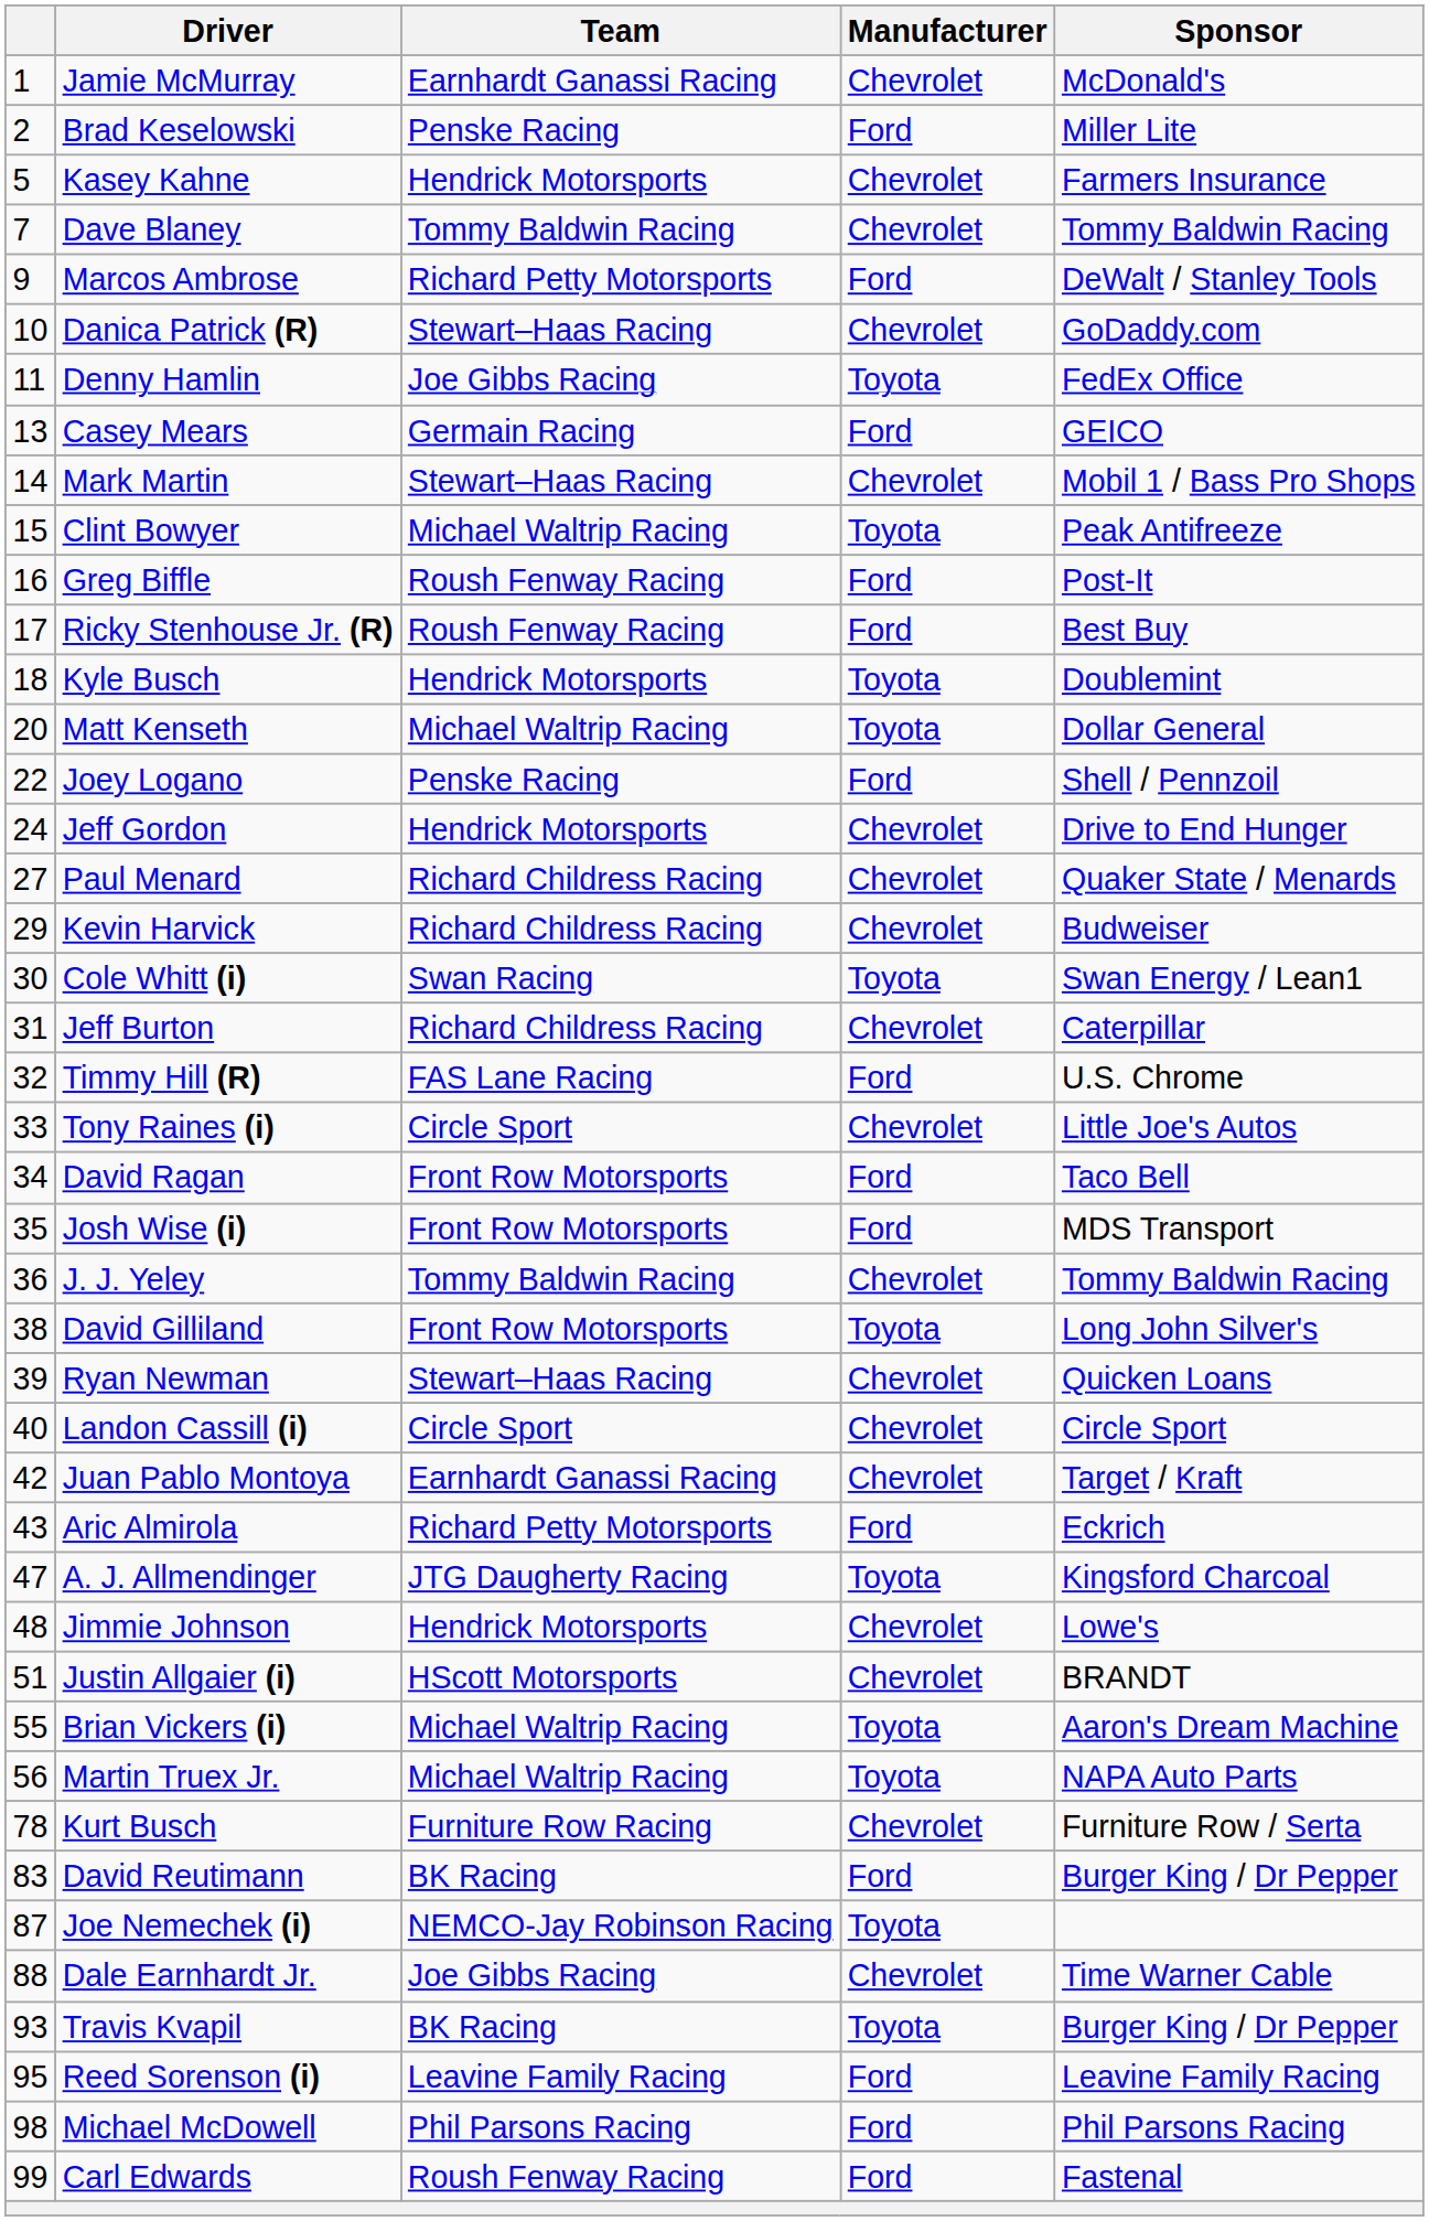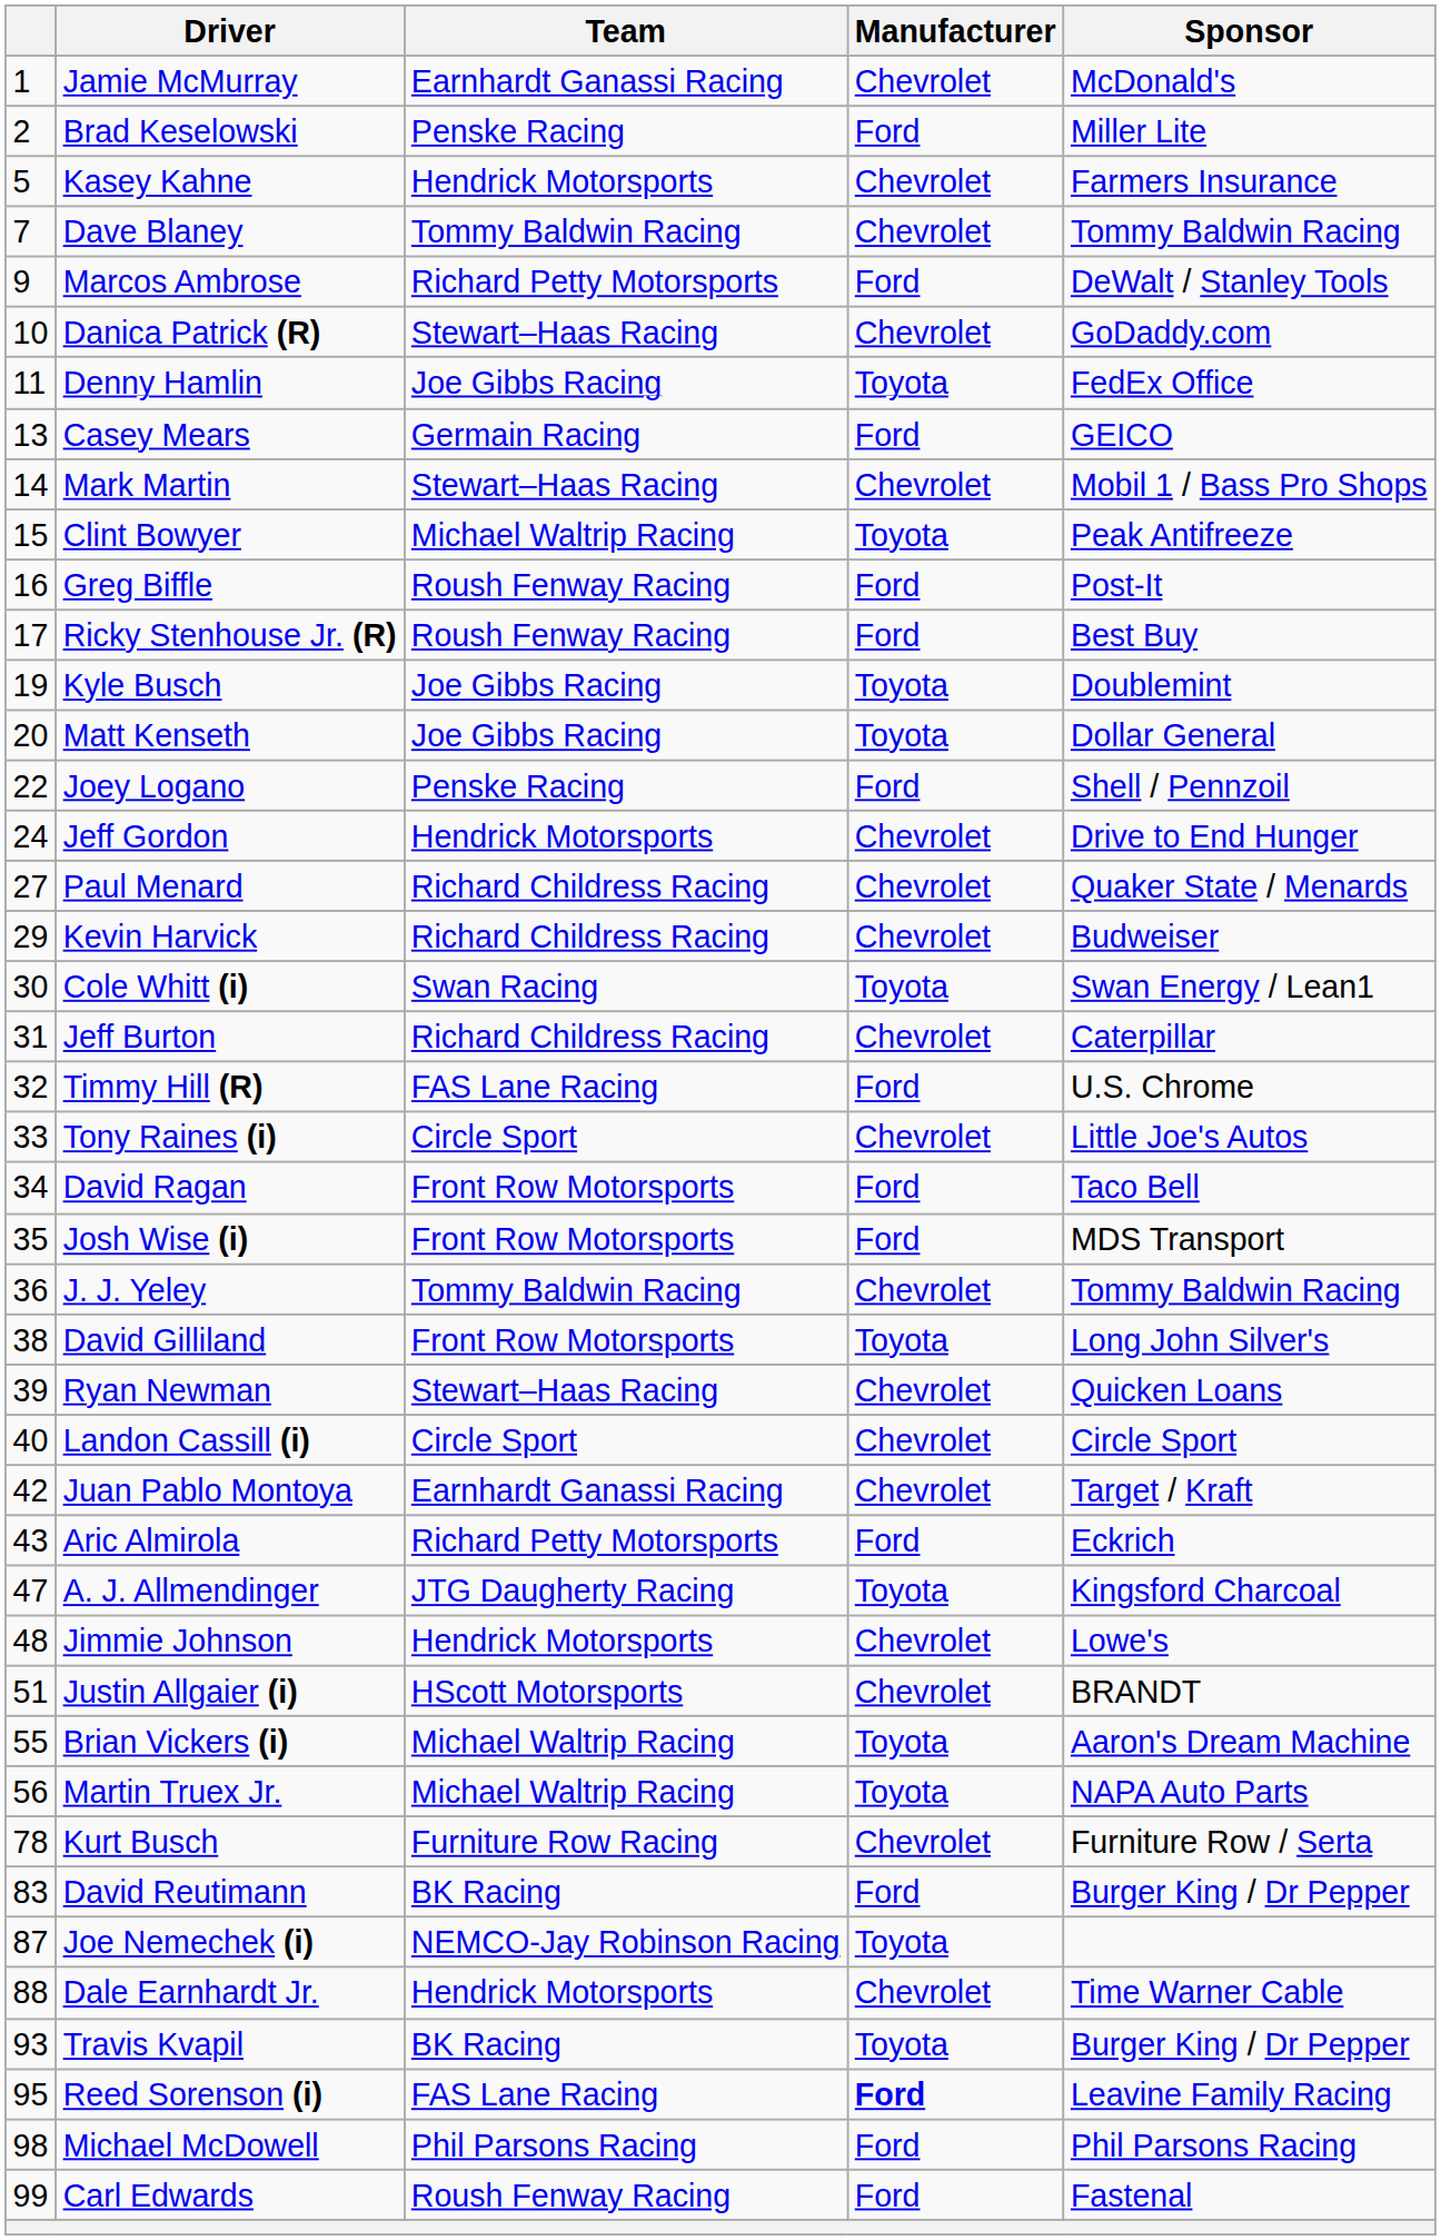Kyle Busch | column 1: 18 -> 19
Kyle Busch | Team: Hendrick Motorsports -> Joe Gibbs Racing
Matt Kenseth | Team: Michael Waltrip Racing -> Joe Gibbs Racing
Dale Earnhardt Jr. | Team: Joe Gibbs Racing -> Hendrick Motorsports
Reed Sorenson (i) | Team: Leavine Family Racing -> FAS Lane Racing
Reed Sorenson (i) | Manufacturer: normal -> bold
